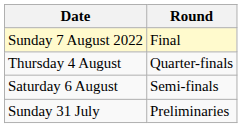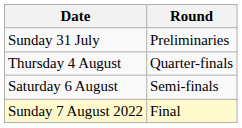rows swapped: Sunday 31 July <-> Sunday 7 August 2022
